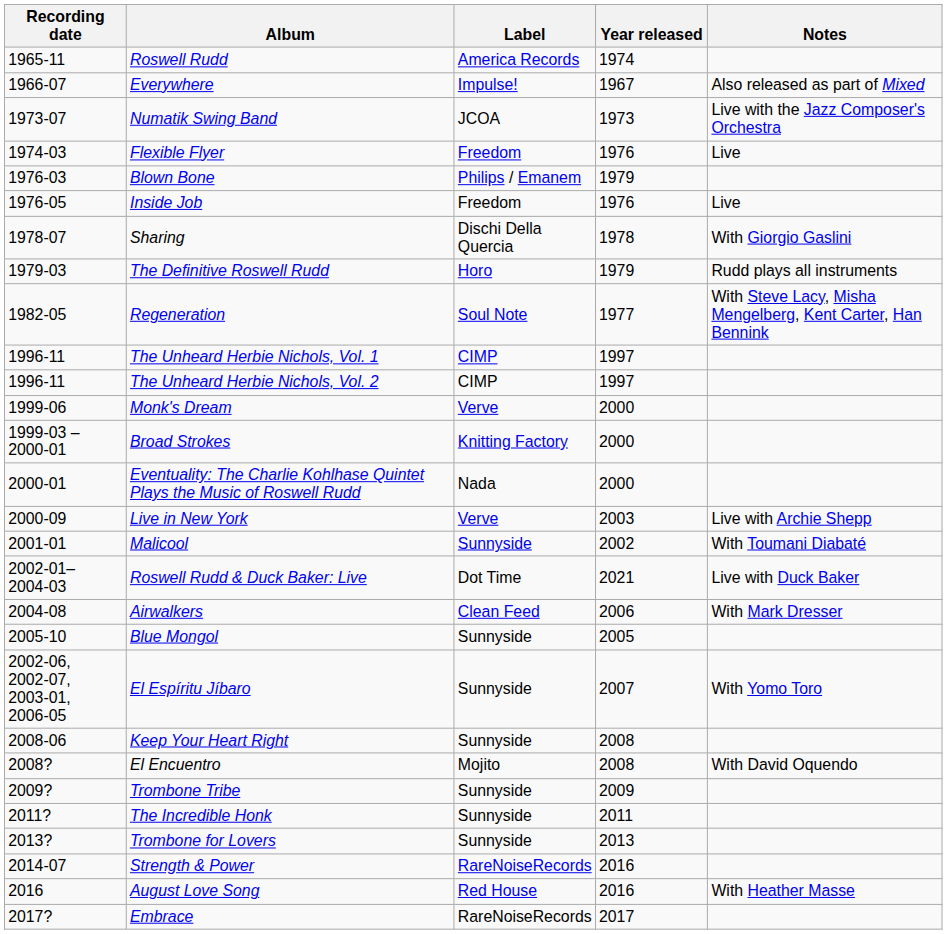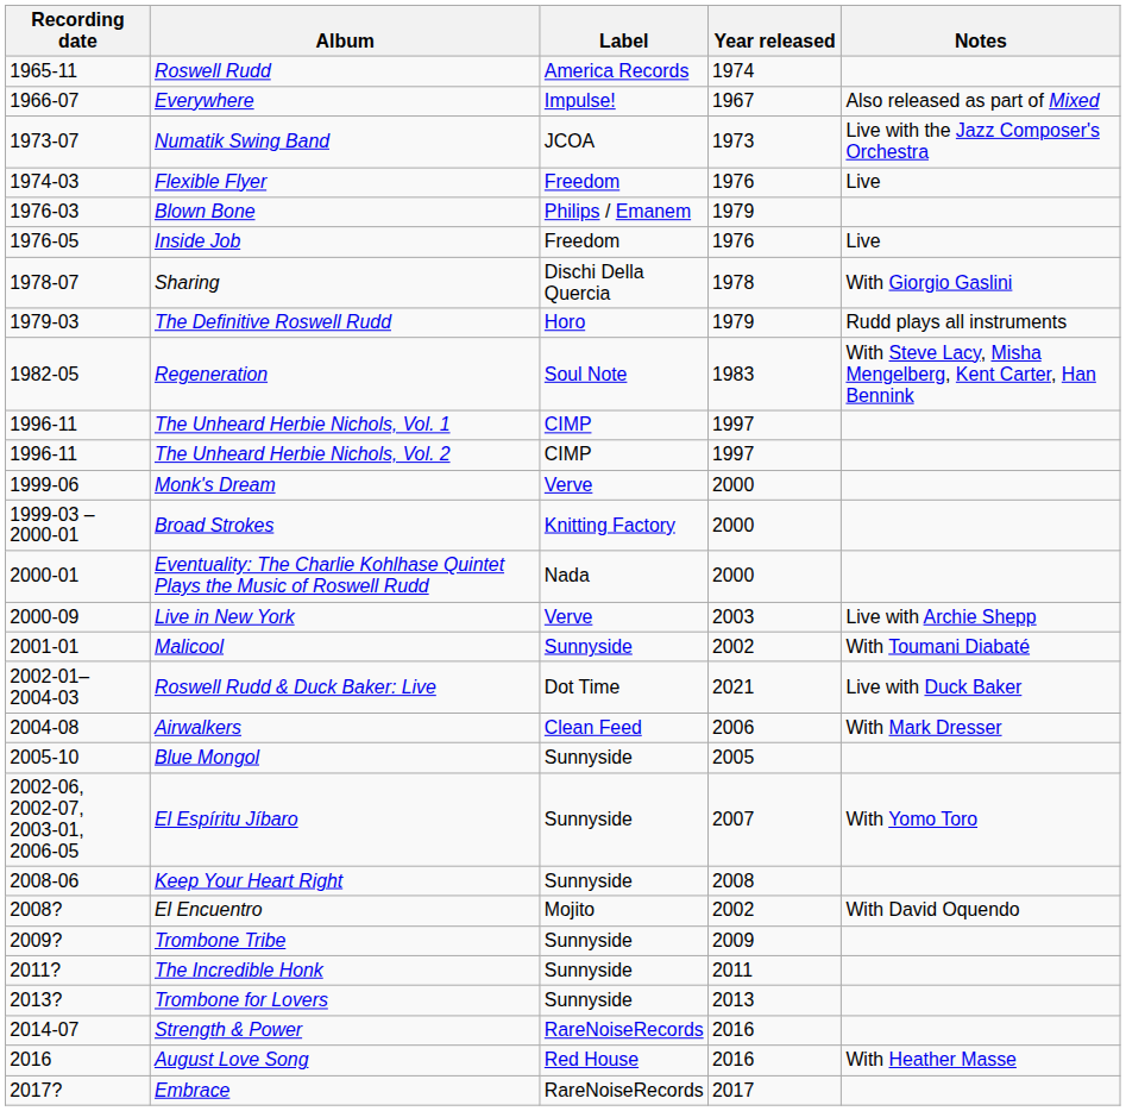Regeneration | Year released: 1977 -> 1983
El Encuentro | Year released: 2008 -> 2002
